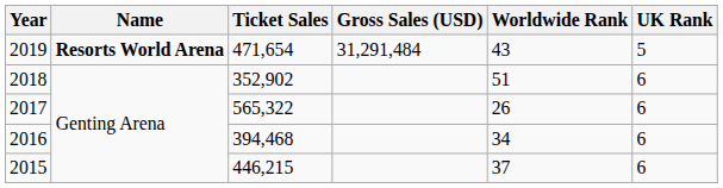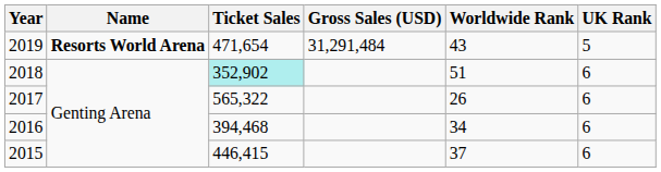2018 | Ticket Sales: no background -> paleturquoise background
2015 | Ticket Sales: 446,215 -> 446,415
